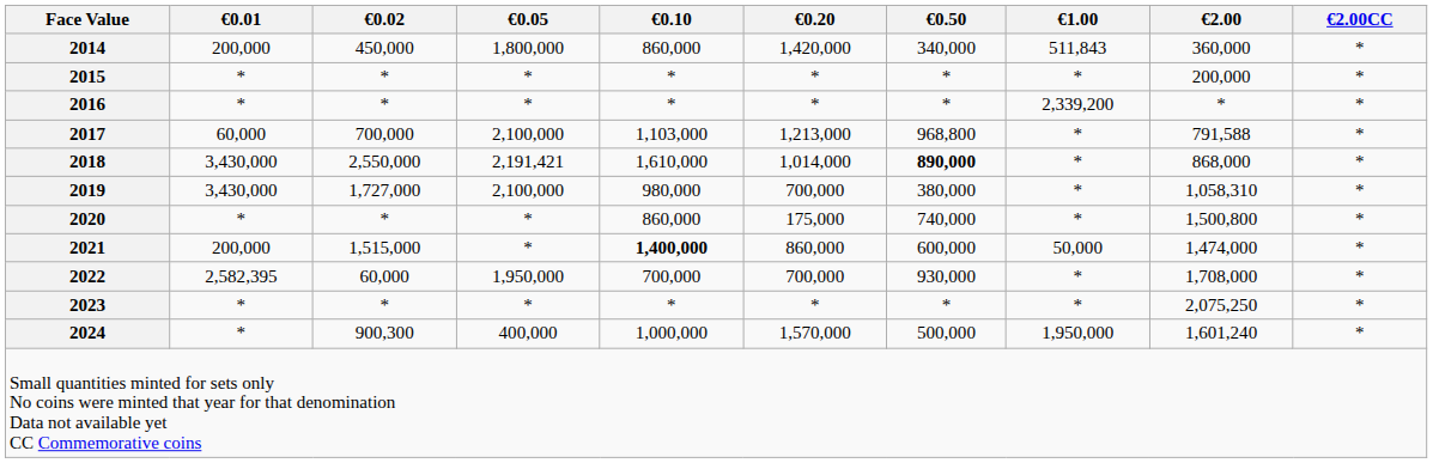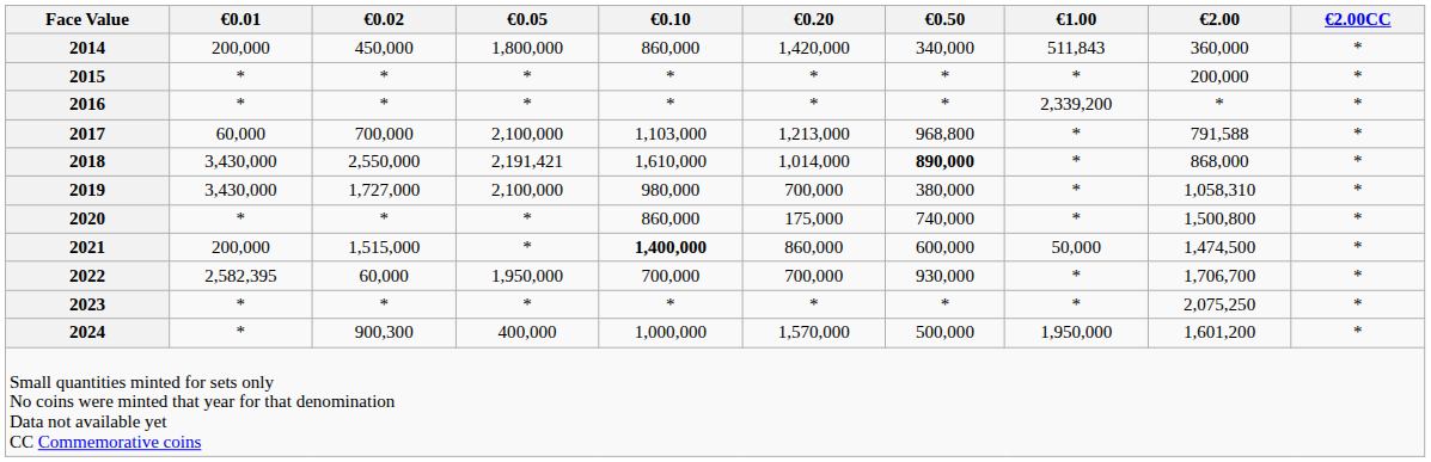2021 | €2.00: 1,474,000 -> 1,474,500
2022 | €2.00: 1,708,000 -> 1,706,700
2024 | €2.00: 1,601,240 -> 1,601,200
